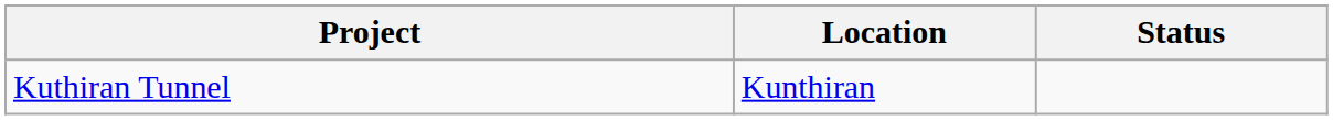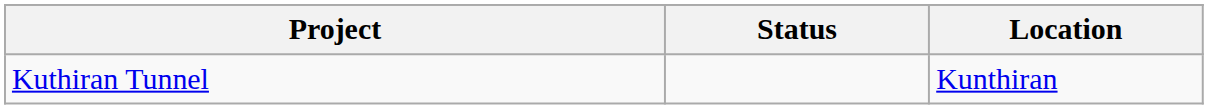columns swapped: Location <-> Status
